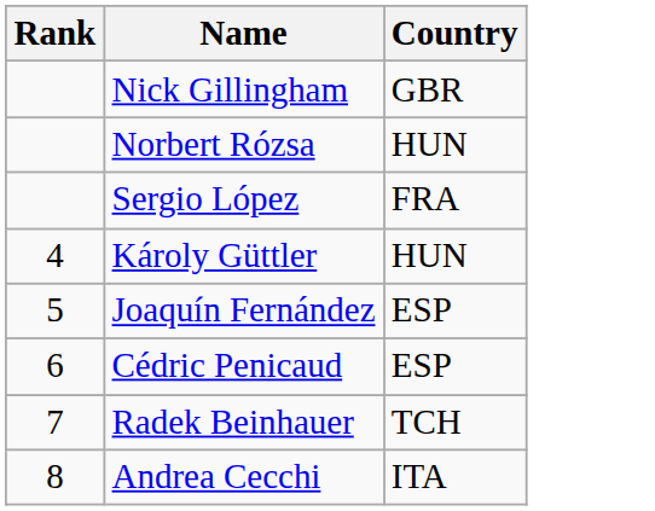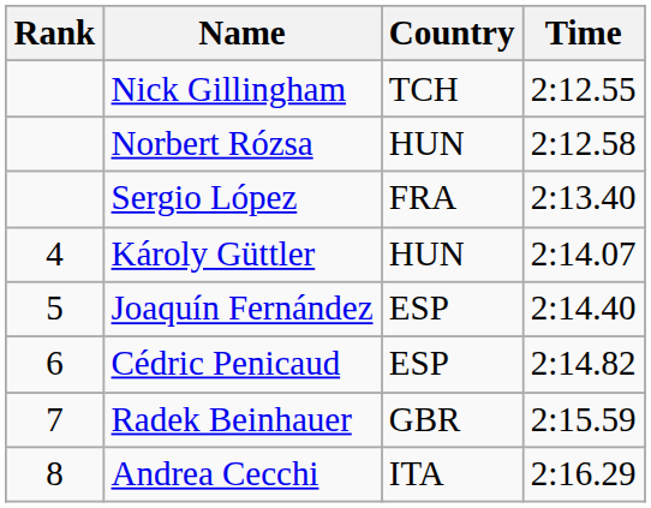+ column: Time | 2:12.55 | 2:12.58 | 2:13.40 | 2:14.07 | 2:14.40 | 2:14.82 | 2:15.59 | 2:16.29
Nick Gillingham | Country: GBR -> TCH
Radek Beinhauer | Country: TCH -> GBR
